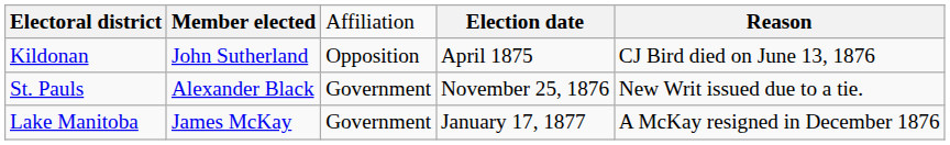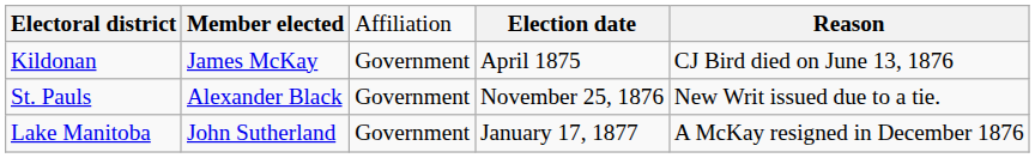Kildonan | column 2: John Sutherland -> James McKay
Kildonan | column 3: Opposition -> Government
Lake Manitoba | column 2: James McKay -> John Sutherland
